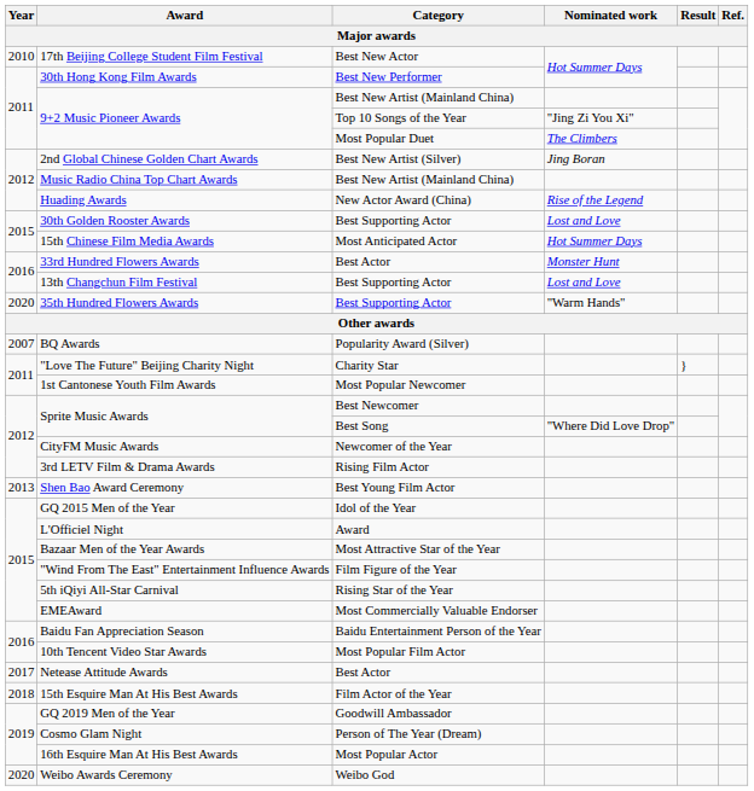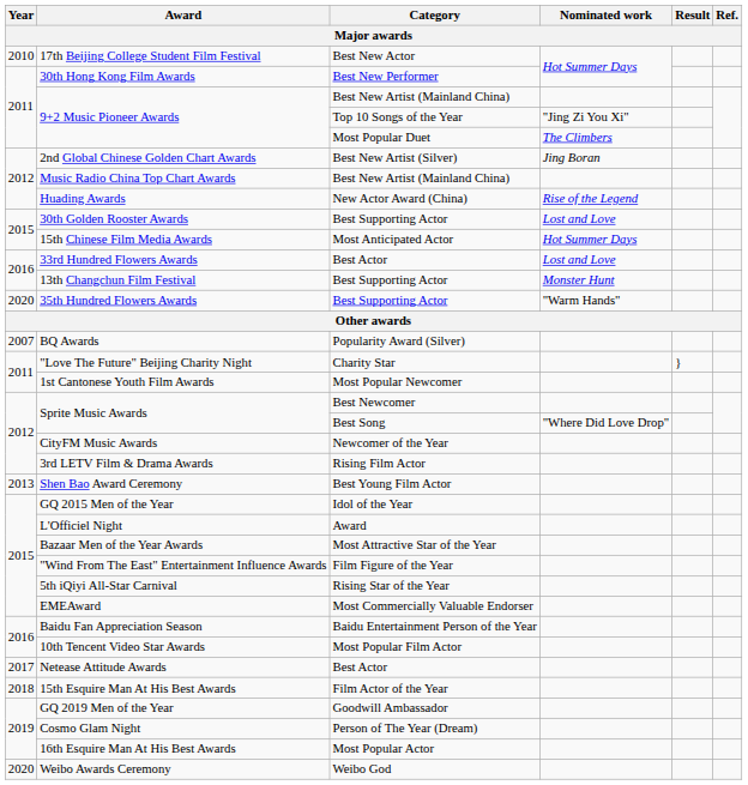33rd Hundred Flowers Awards | Nominated work: Monster Hunt -> Lost and Love
13th Changchun Film Festival | Nominated work: Lost and Love -> Monster Hunt
